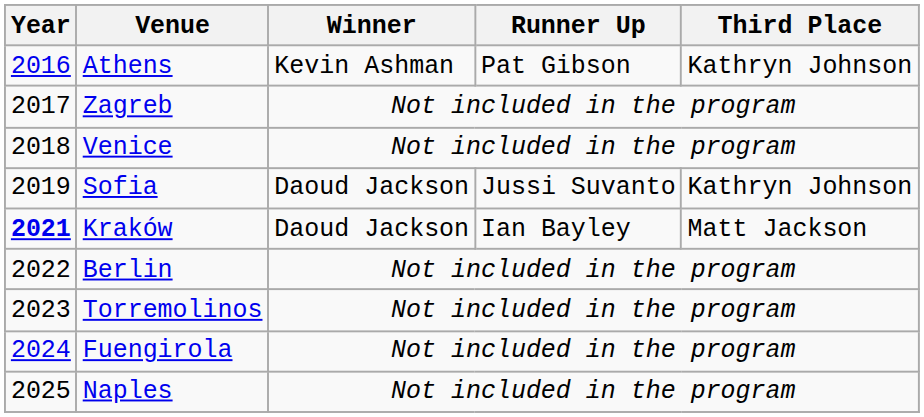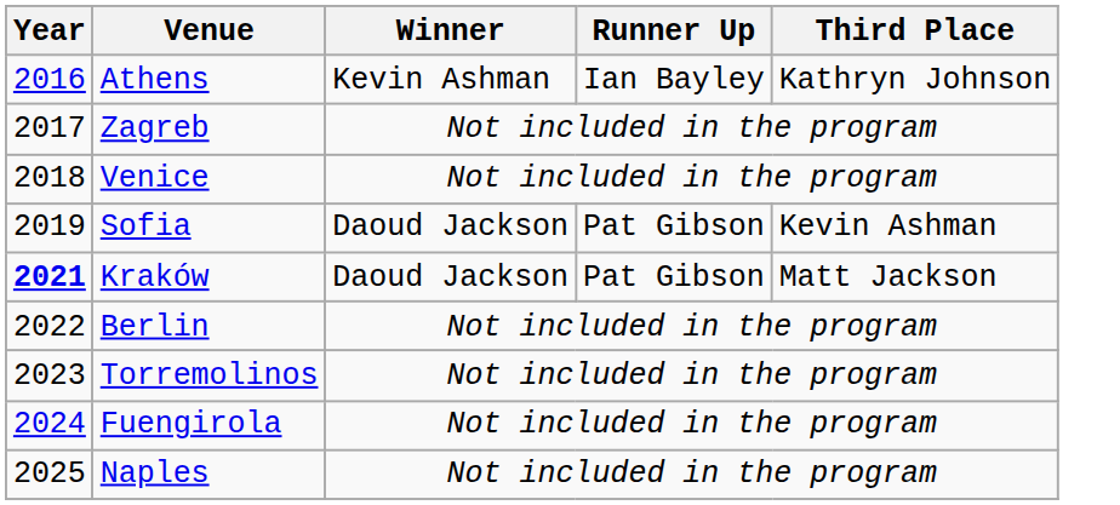Athens | Runner Up: Pat Gibson -> Ian Bayley
Sofia | Runner Up: Jussi Suvanto -> Pat Gibson
Sofia | Third Place: Kathryn Johnson -> Kevin Ashman
Kraków | Runner Up: Ian Bayley -> Pat Gibson
